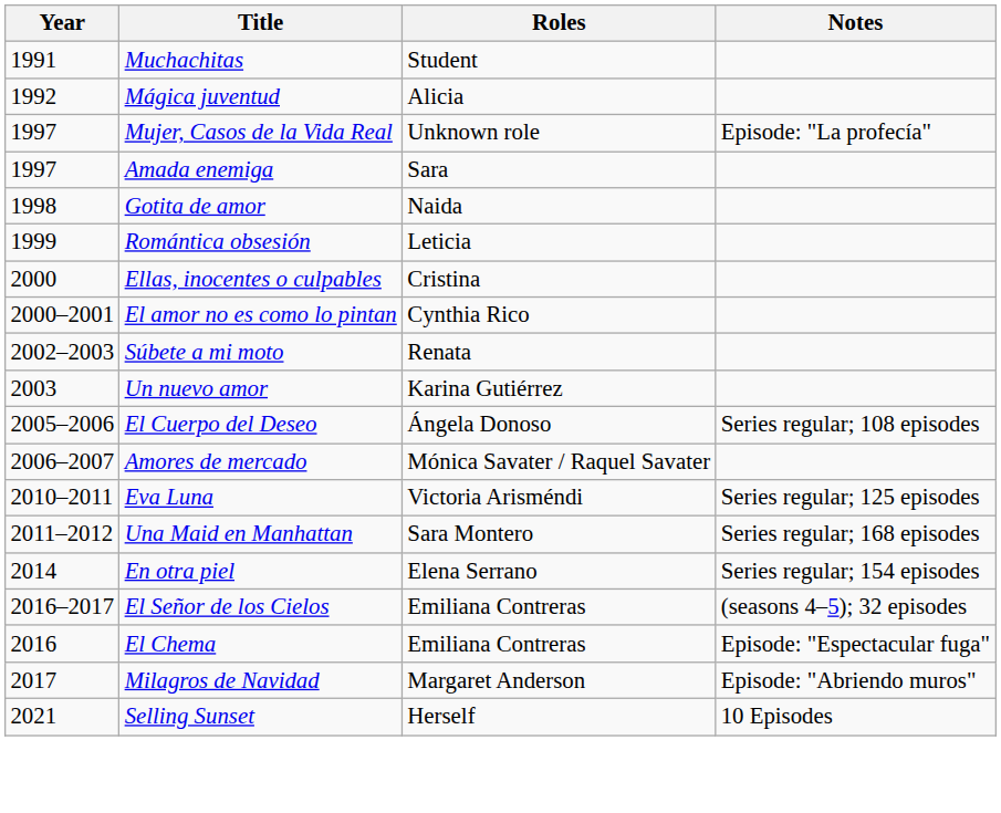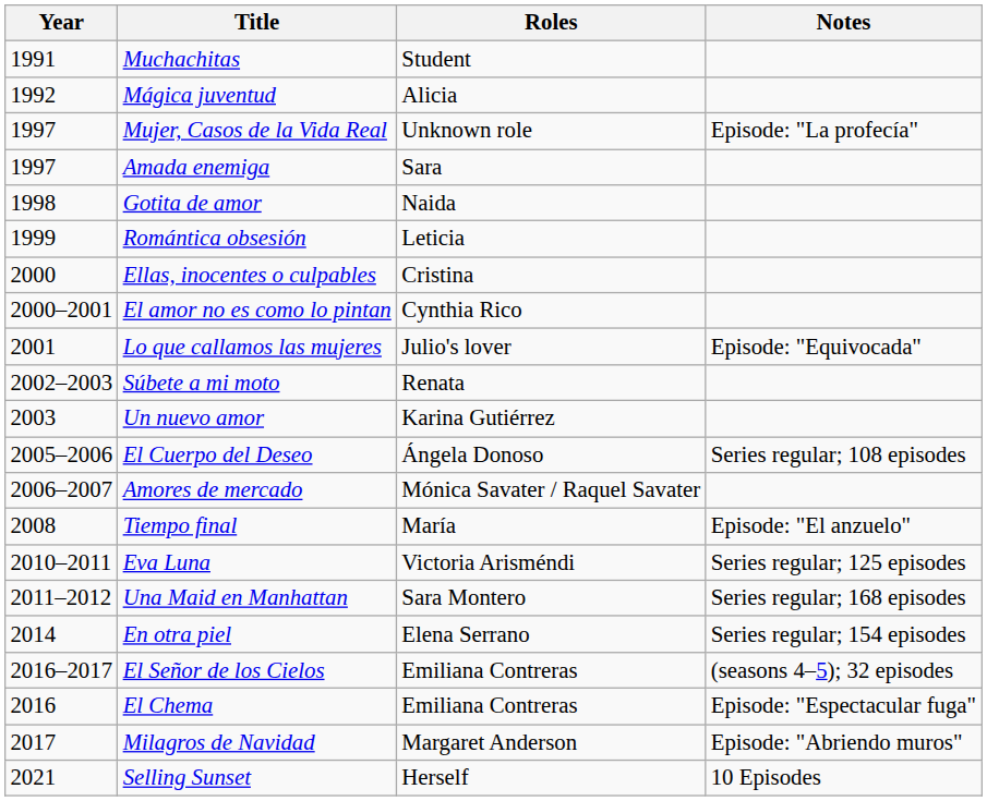+ row: 2001 | Lo que callamos las mujeres | Julio's lover | Episode: "Equivocada"
+ row: 2008 | Tiempo final | María | Episode: "El anzuelo"
